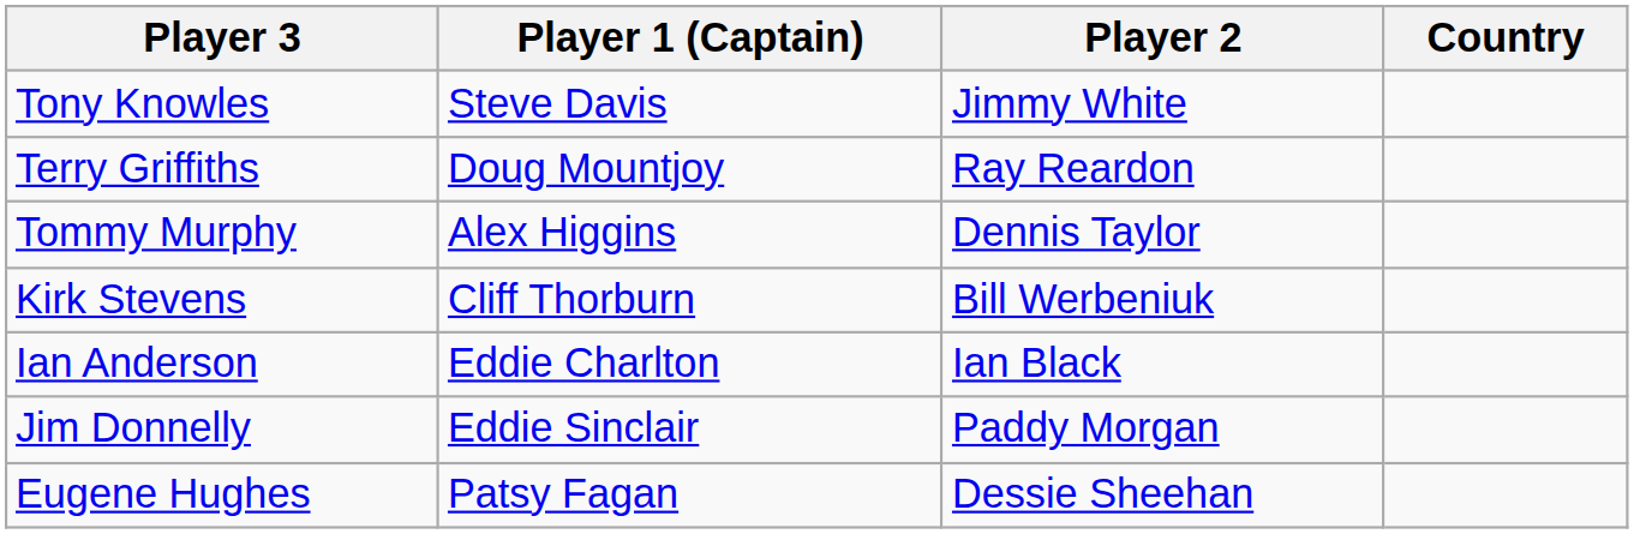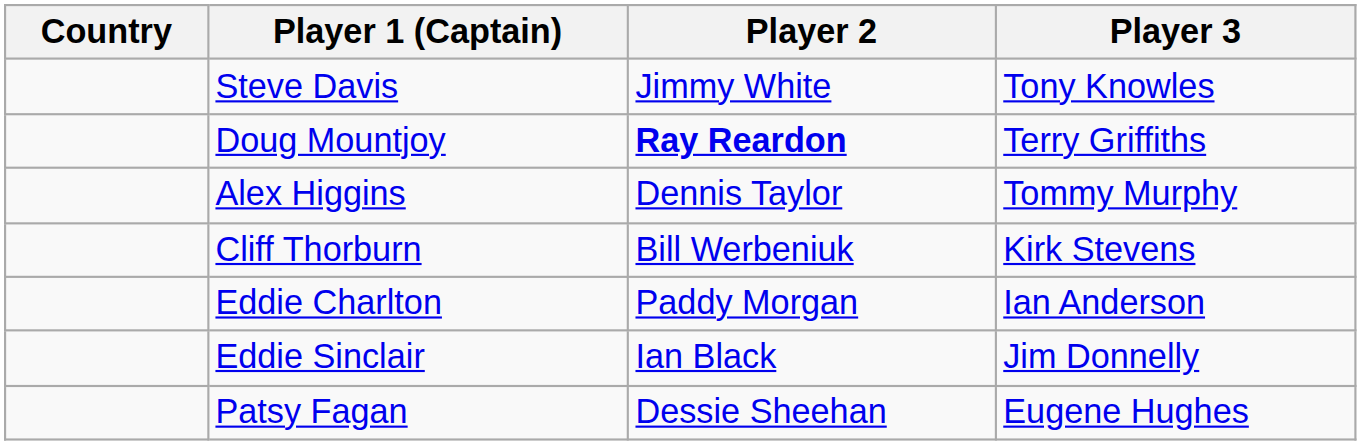columns swapped: Country <-> Player 3
Doug Mountjoy | Player 2: normal -> bold
Eddie Charlton | Player 2: Ian Black -> Paddy Morgan
Eddie Sinclair | Player 2: Paddy Morgan -> Ian Black
